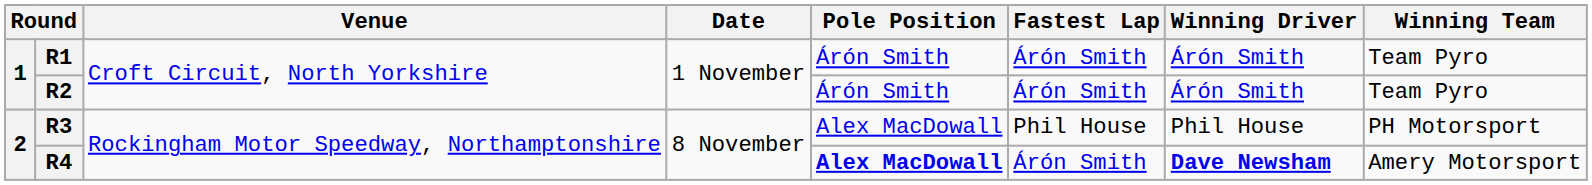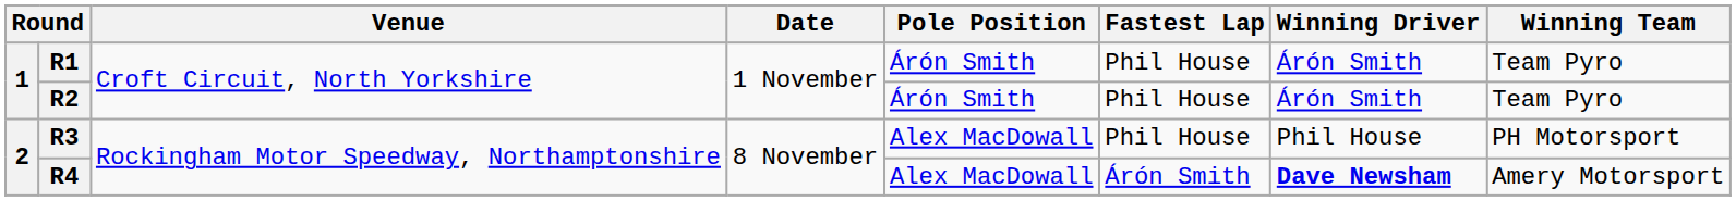R1 | Fastest Lap: Árón Smith -> Phil House
R2 | Fastest Lap: Árón Smith -> Phil House
R4 | Pole Position: bold -> normal
